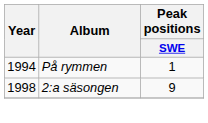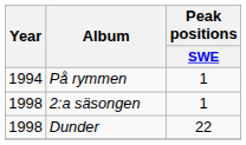2:a säsongen | Peak positions / SWE: 9 -> 1
+ row: 1998 | Dunder | 22
